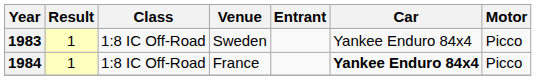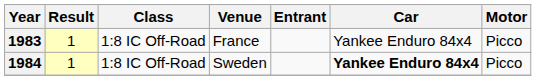1983 | Venue: Sweden -> France
1984 | Venue: France -> Sweden
